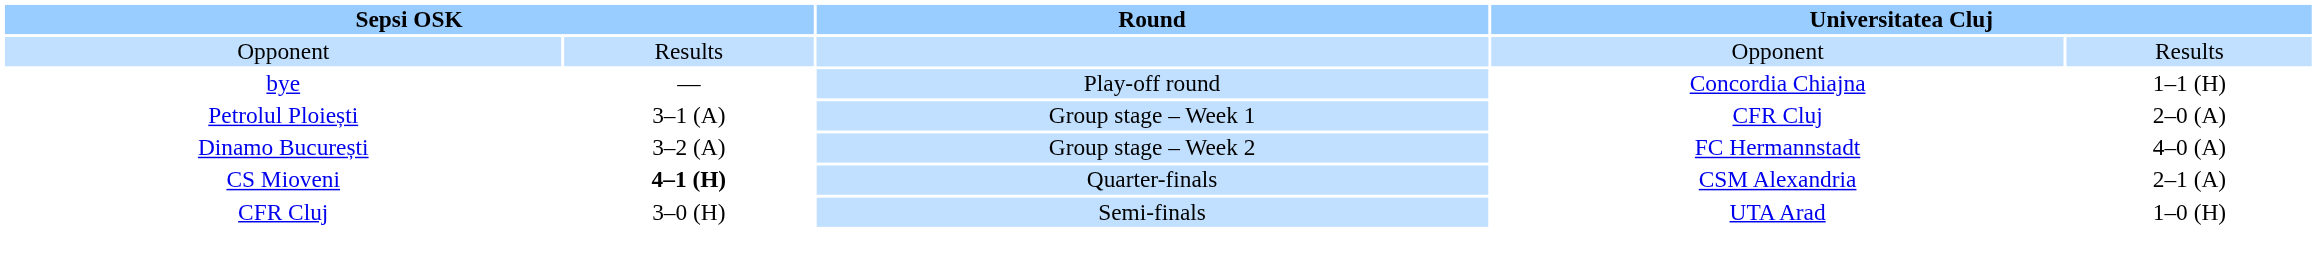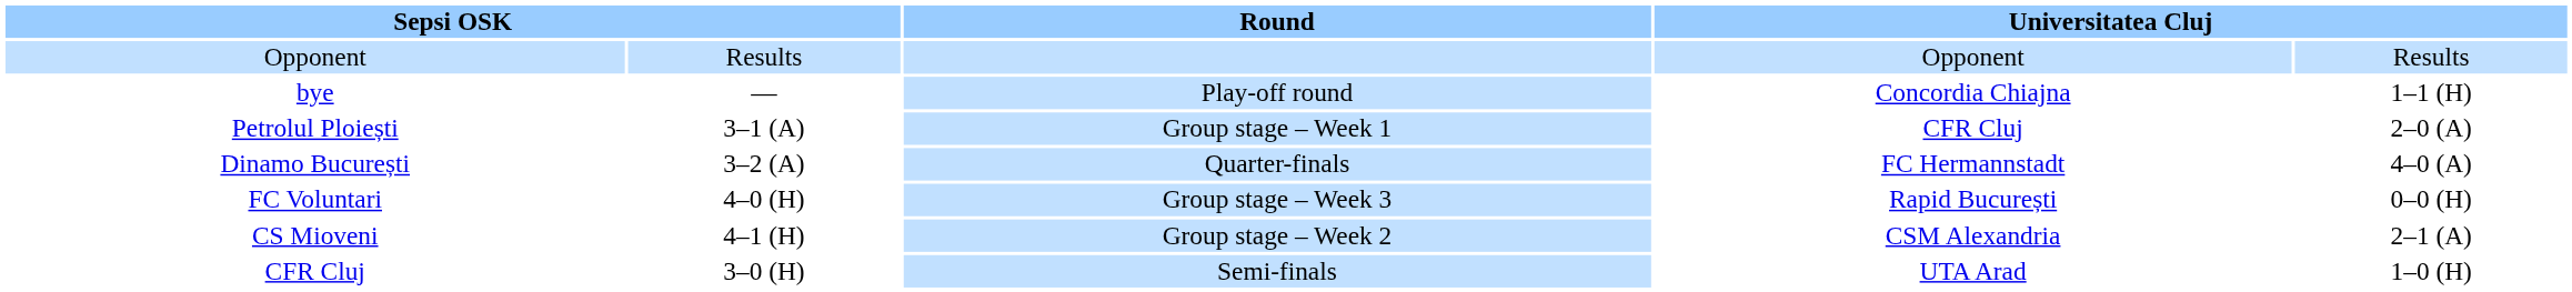Dinamo București | Round: Group stage – Week 2 -> Quarter-finals
+ row: FC Voluntari | 4–0 (H) | Group stage – Week 3 | Rapid București | 0–0 (H)
CS Mioveni | column 2: bold -> normal
CS Mioveni | Round: Quarter-finals -> Group stage – Week 2
